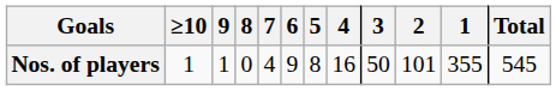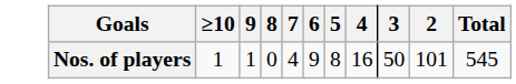- column: 1 | 355
